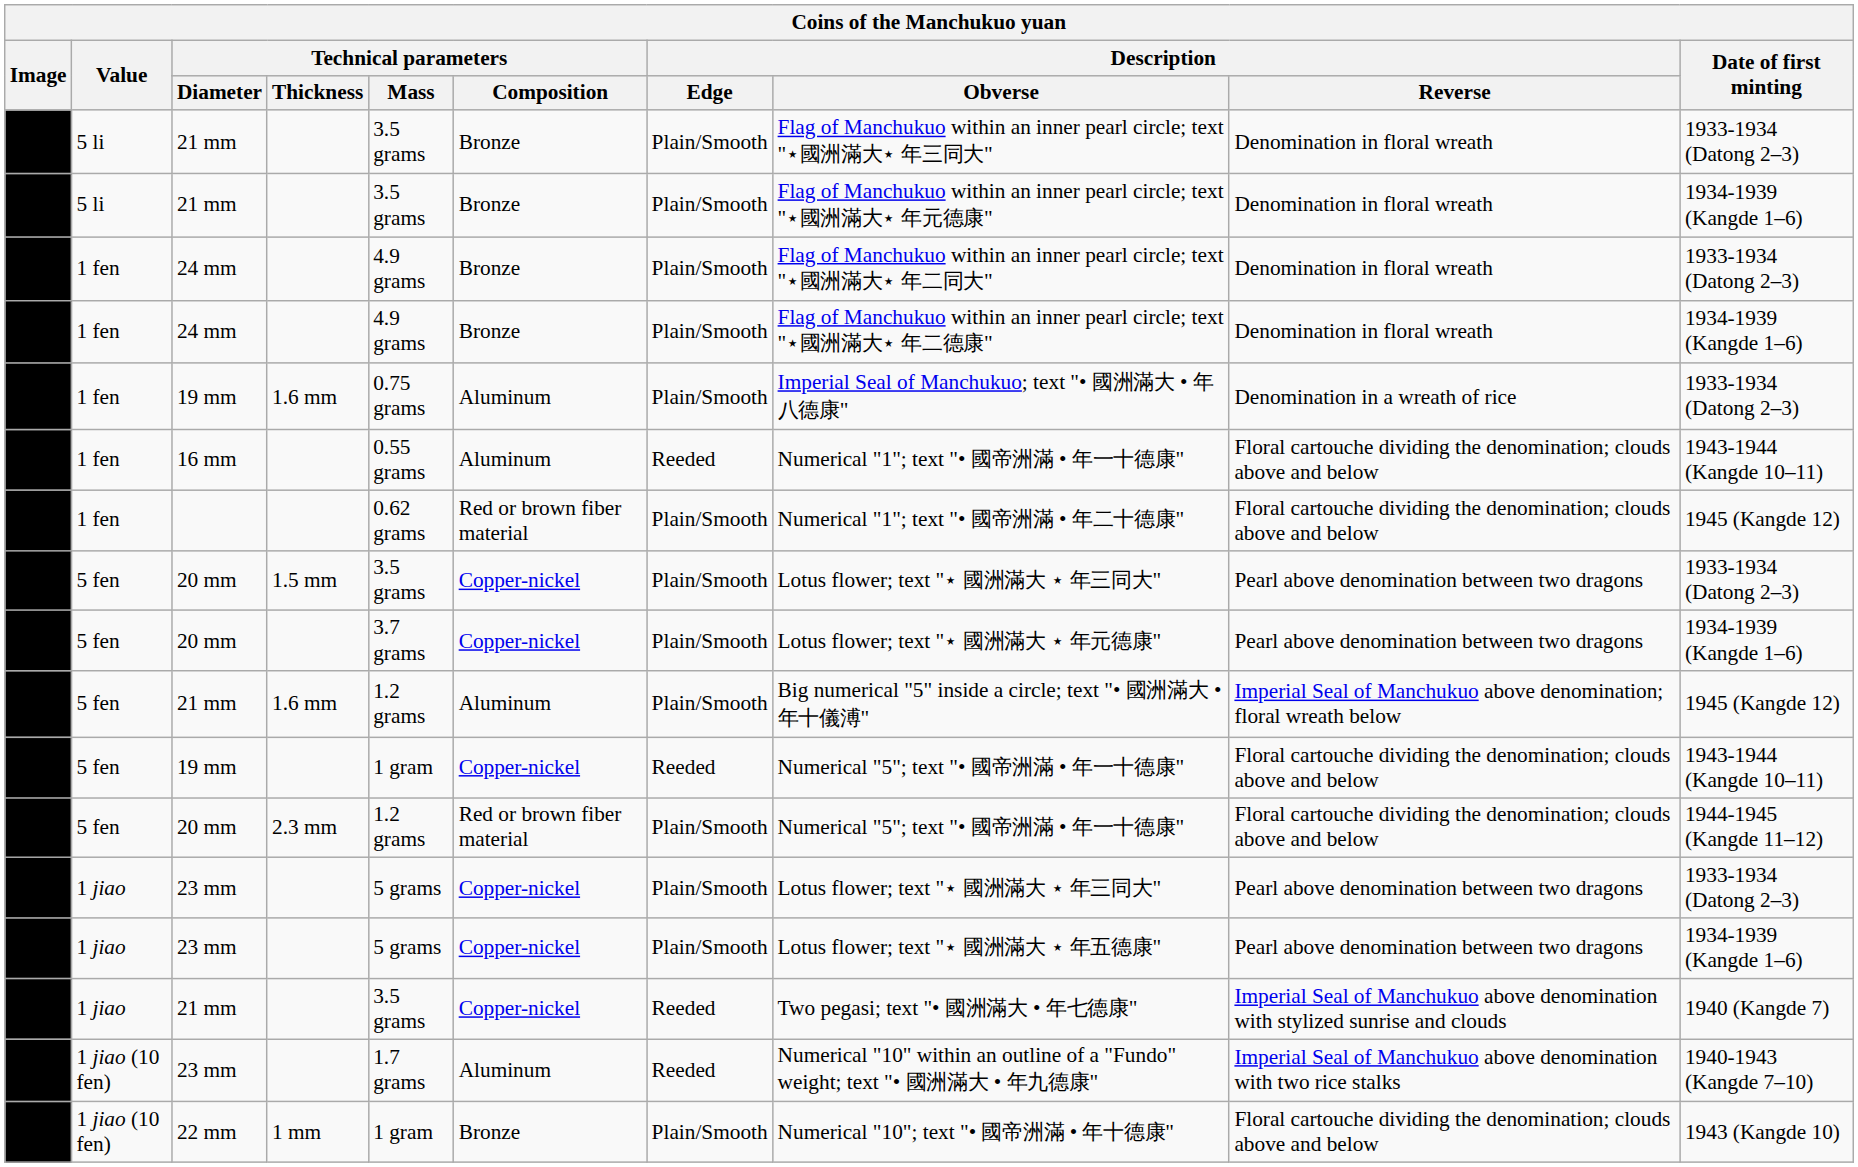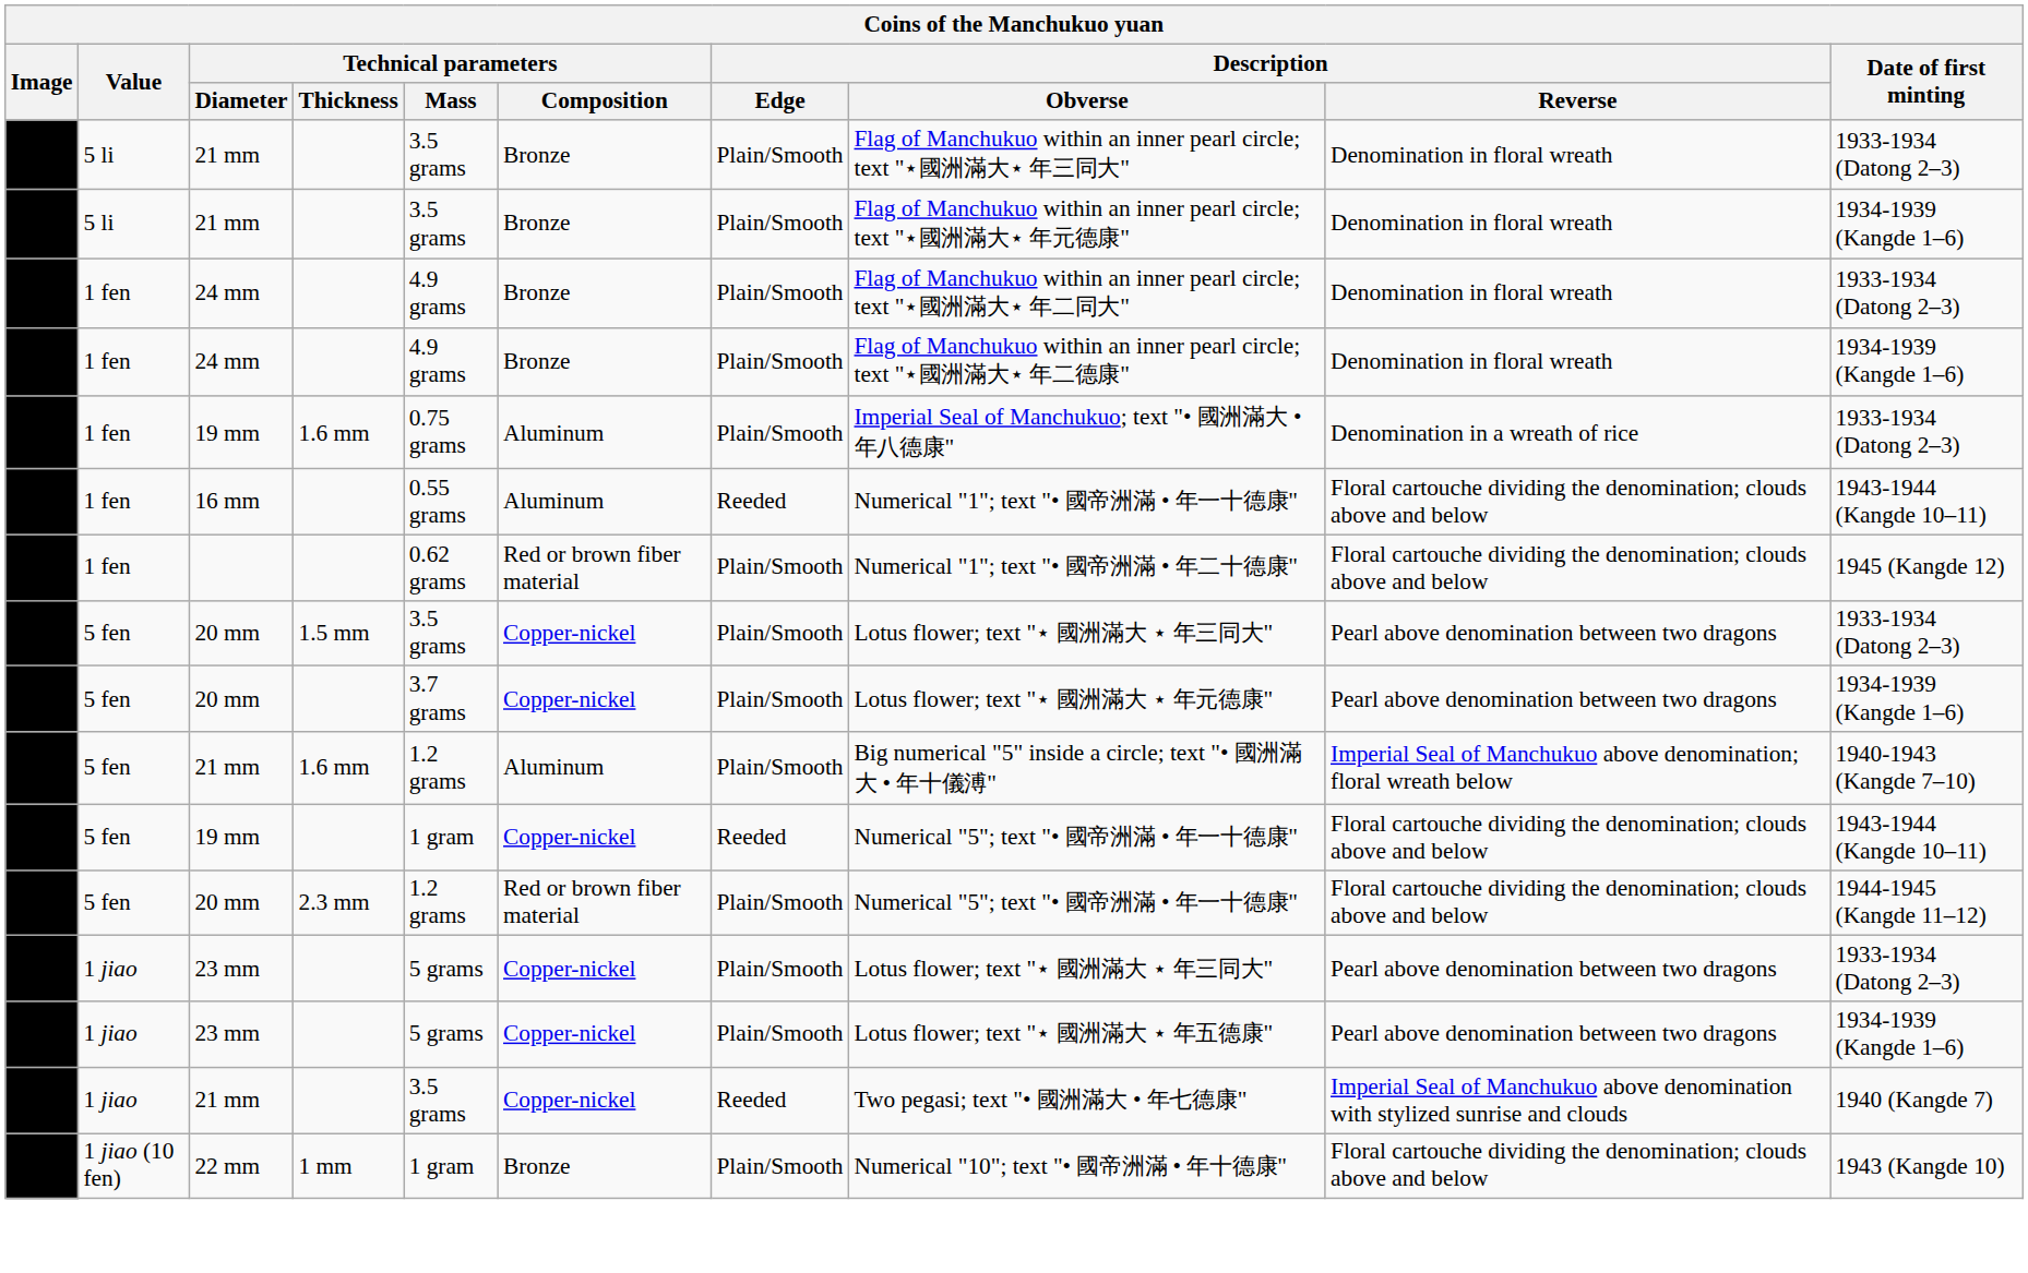5 fen / 21 mm | Date of first minting: 1945 (Kangde 12) -> 1940-1943 (Kangde 7–10)
- row: 1 jiao (10 fen) | 23 mm | 1.7 grams | Aluminum | Reeded | Numerical "10" within an outline of a "Fundo" weight; text "• 國洲滿大 • 年九德康" | Imperial Seal of Manchukuo above denomination with two rice stalks | 1940-1943 (Kangde 7–10)
